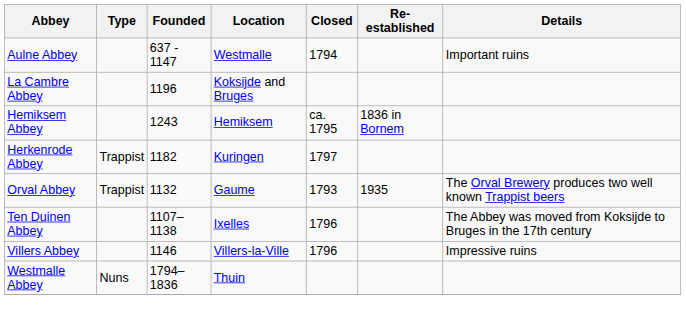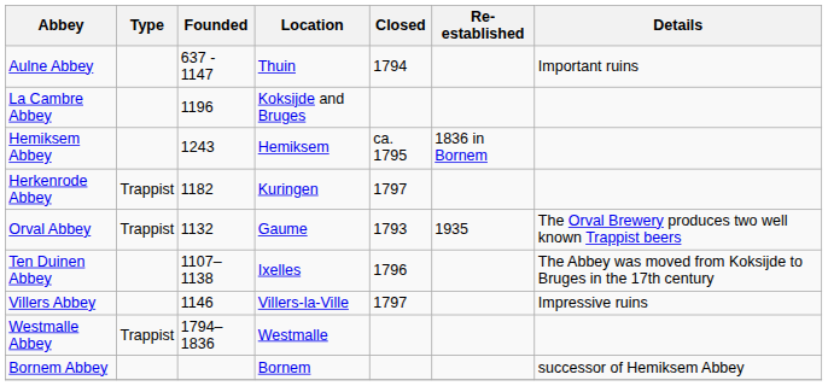Aulne Abbey | Location: Westmalle -> Thuin
Villers Abbey | Closed: 1796 -> 1797
Westmalle Abbey | Type: Nuns -> Trappist
Westmalle Abbey | Location: Thuin -> Westmalle
+ row: Bornem Abbey | Bornem | successor of Hemiksem Abbey
